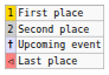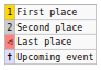rows swapped: Last place <-> Upcoming event
